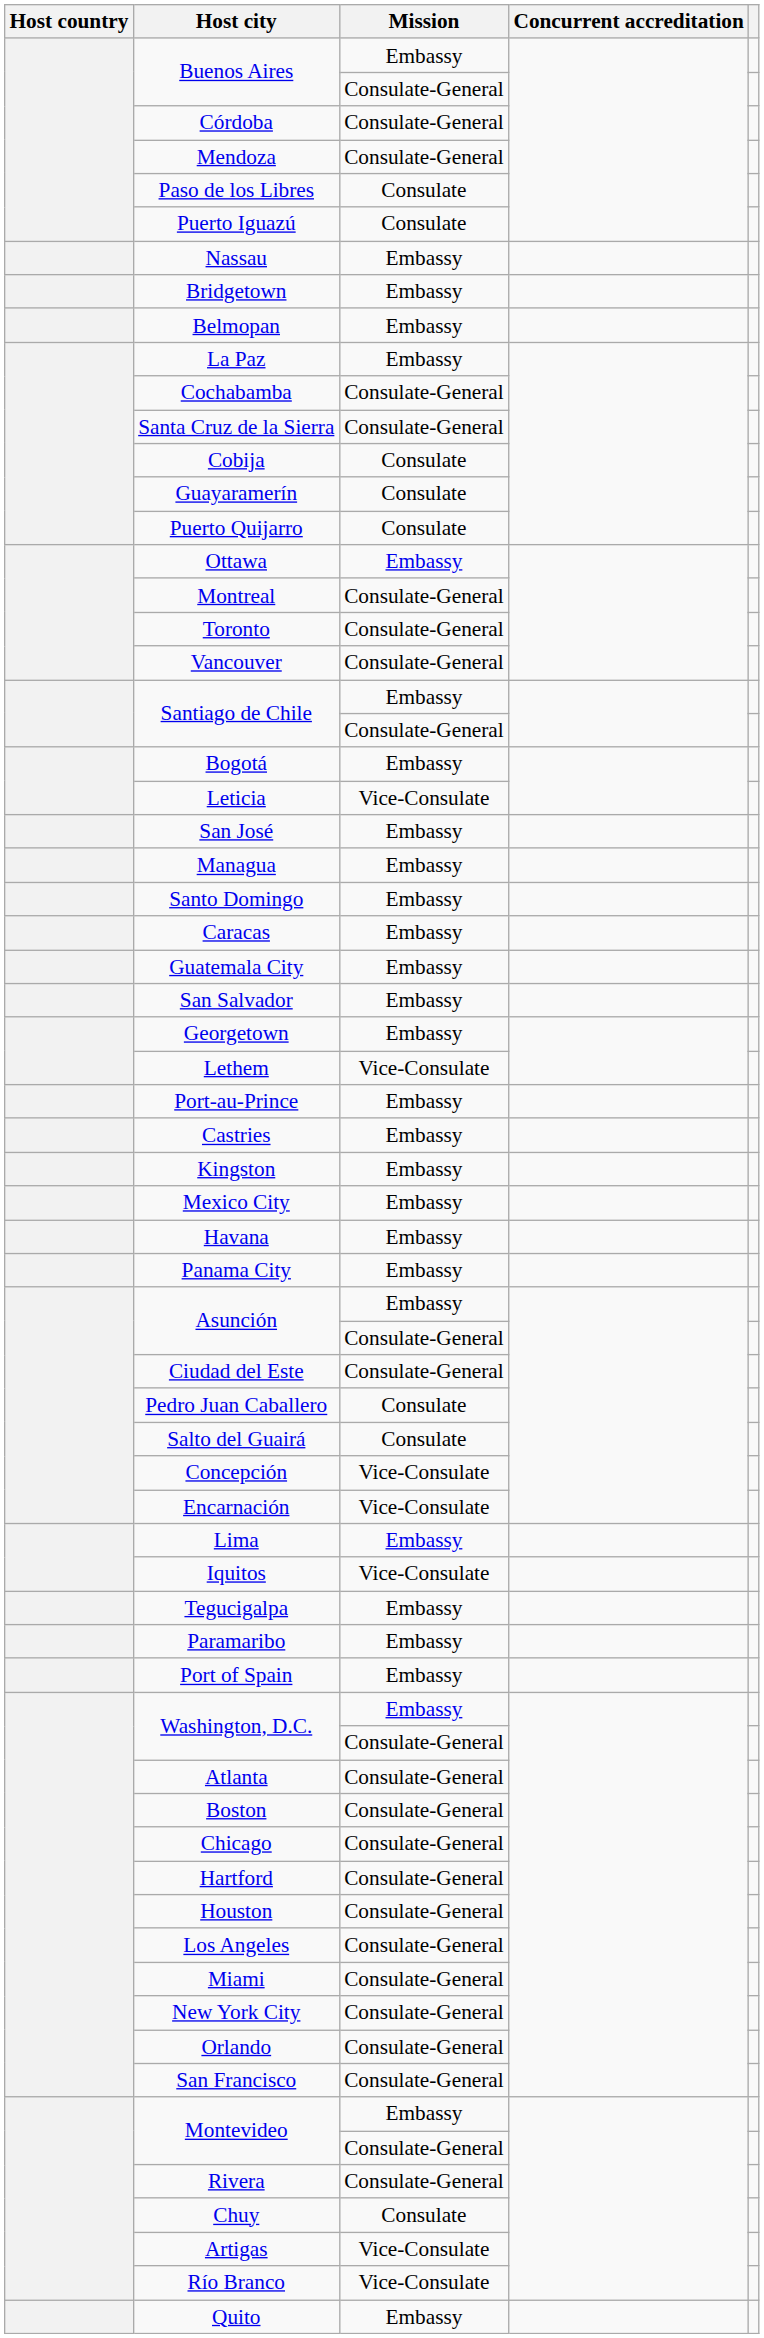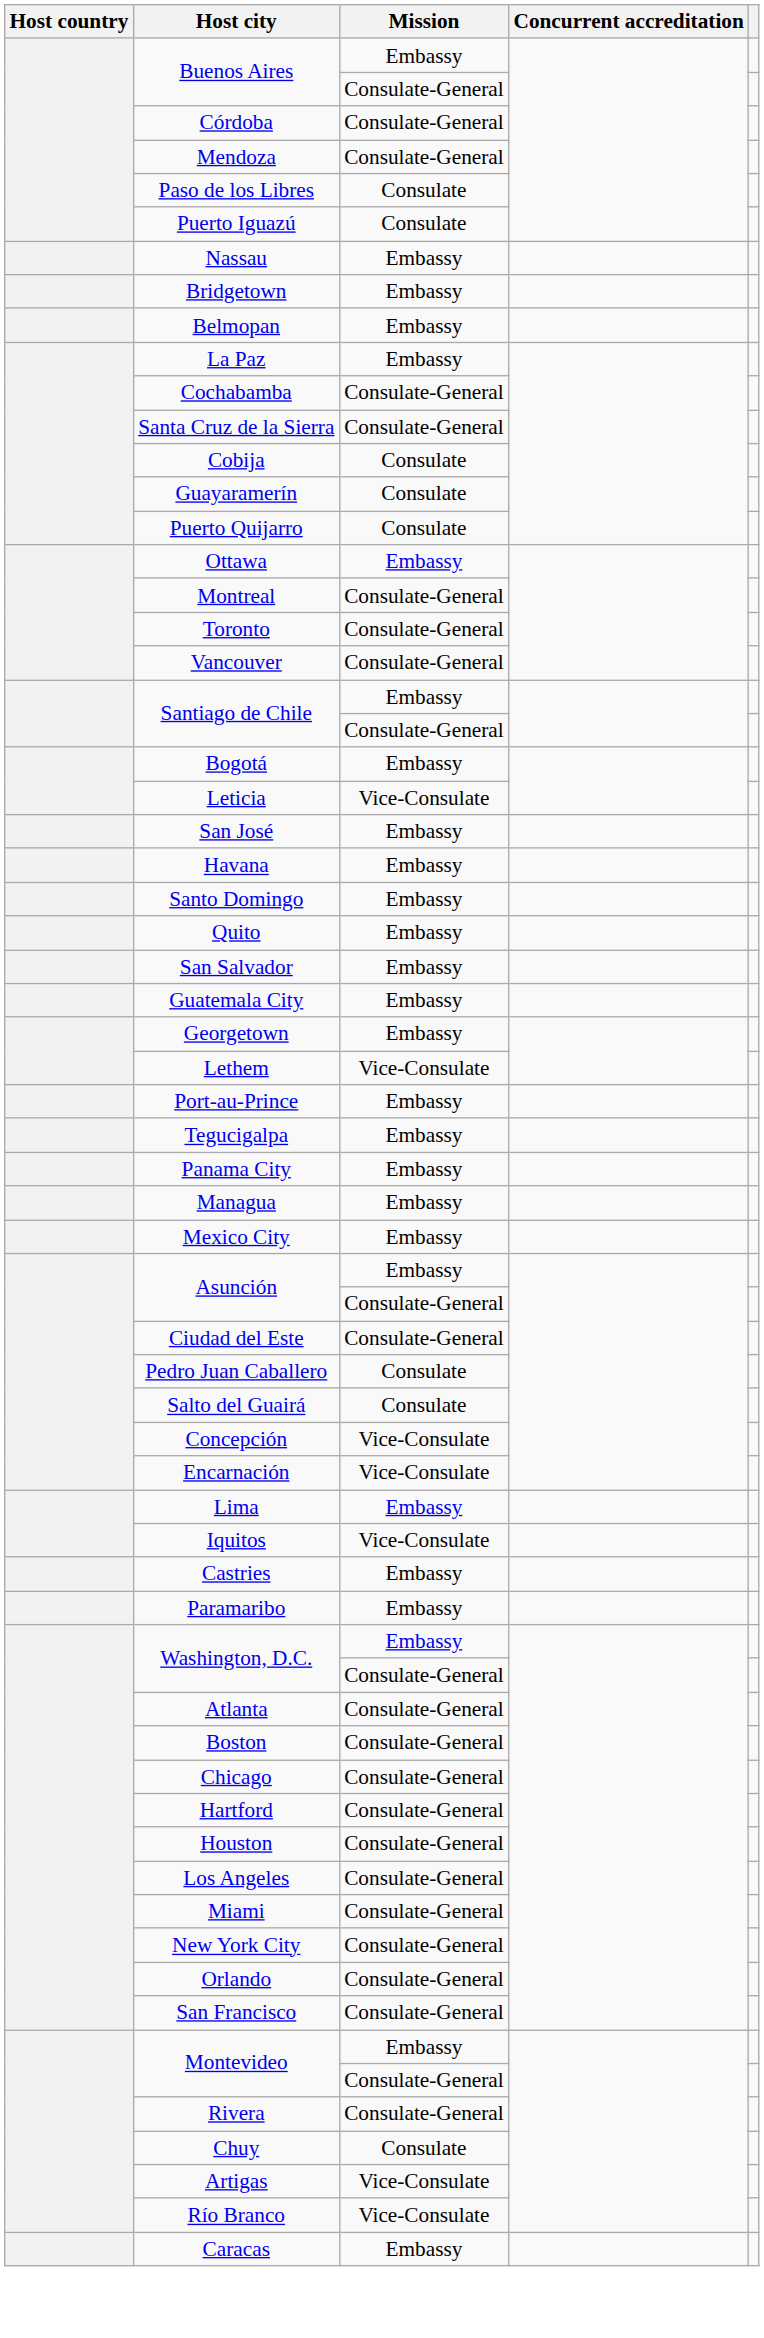rows swapped: Havana <-> Managua
rows swapped: Quito <-> Caracas
rows swapped: San Salvador <-> Guatemala City
rows swapped: Tegucigalpa <-> Castries
- row: Kingston | Embassy
rows swapped: Mexico City <-> Panama City
- row: Port of Spain | Embassy
